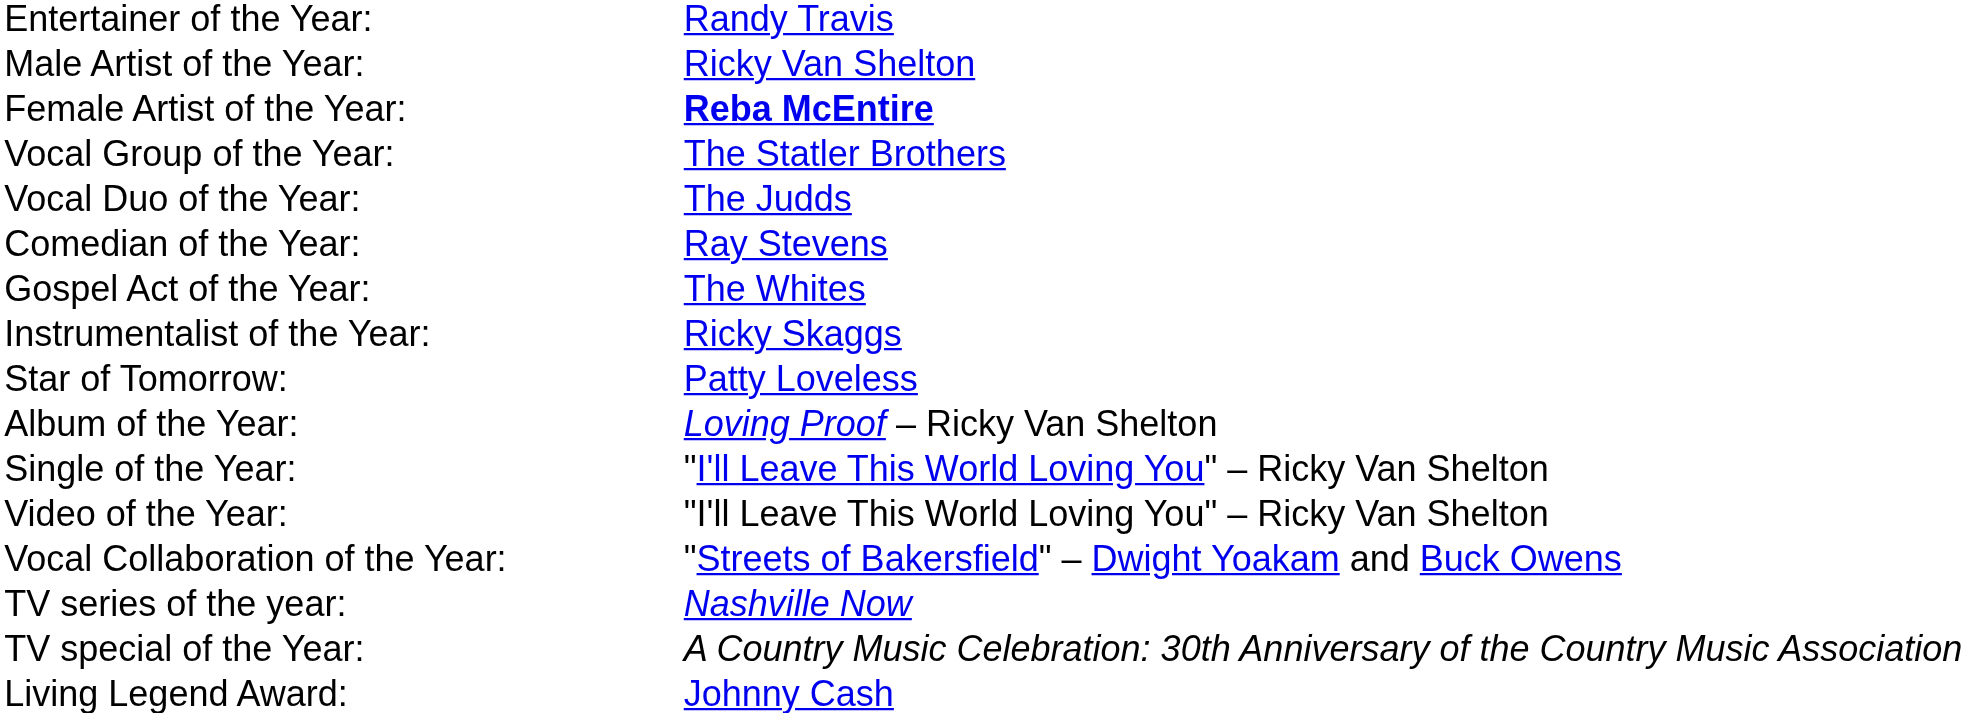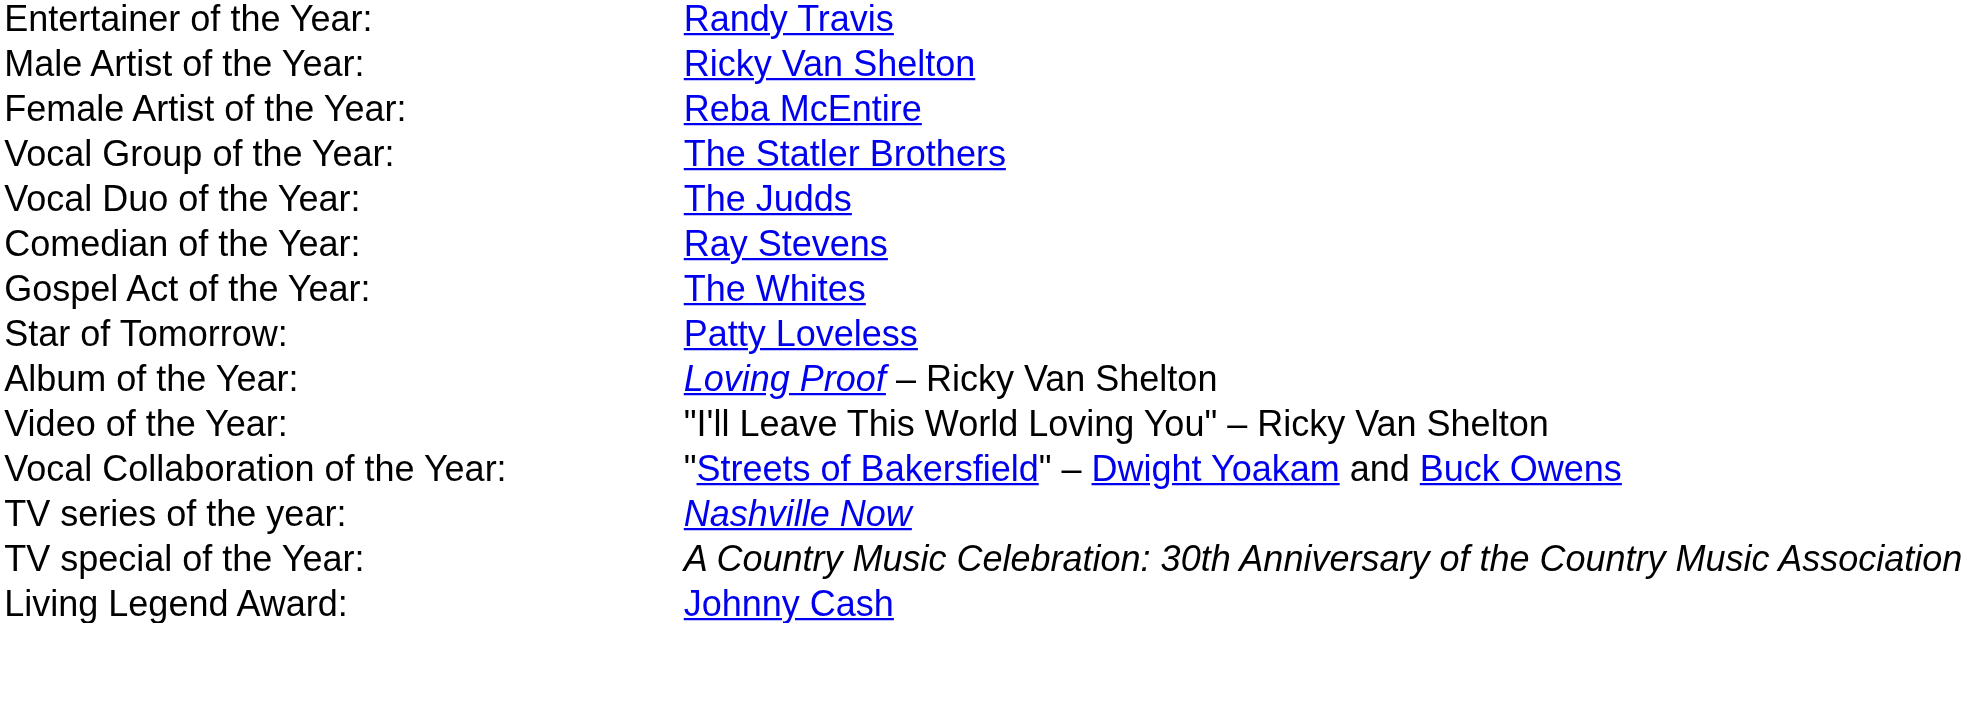Female Artist of the Year: | column 2: bold -> normal
- row: Instrumentalist of the Year: | Ricky Skaggs
- row: Single of the Year: | "I'll Leave This World Loving You" – Ricky Van Shelton
